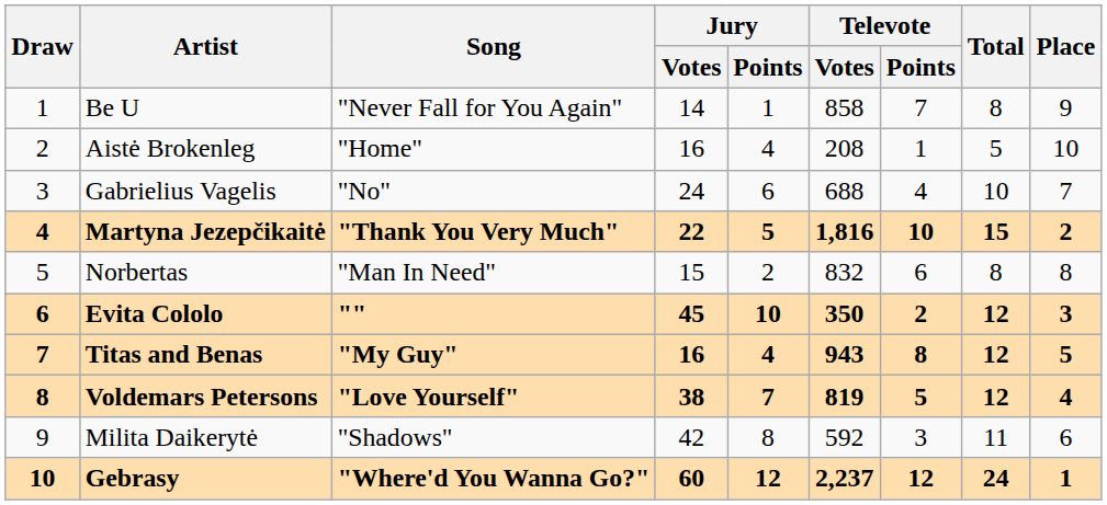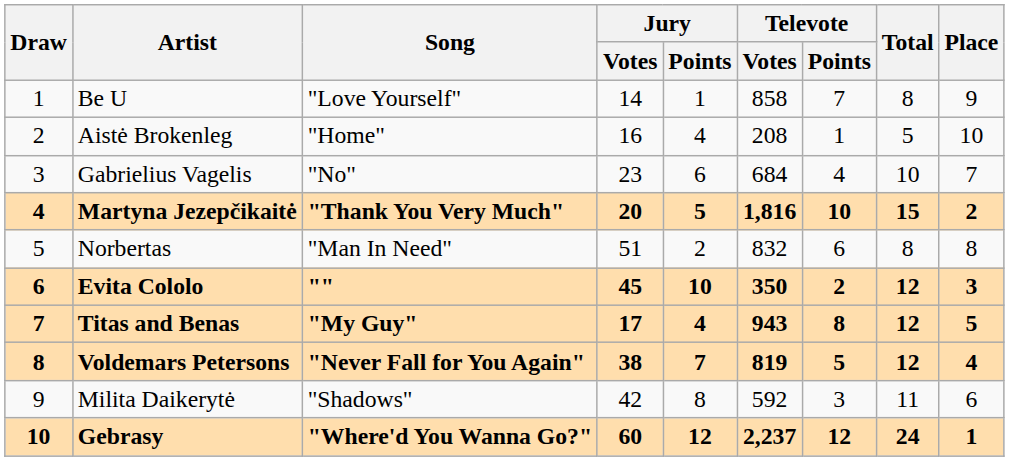Be U | Song: "Never Fall for You Again" -> "Love Yourself"
Gabrielius Vagelis | Jury / Votes: 24 -> 23
Gabrielius Vagelis | Televote / Votes: 688 -> 684
Martyna Jezepčikaitė | Jury / Votes: 22 -> 20
Norbertas | Jury / Votes: 15 -> 51
Titas and Benas | Jury / Votes: 16 -> 17
Voldemars Petersons | Song: "Love Yourself" -> "Never Fall for You Again"
